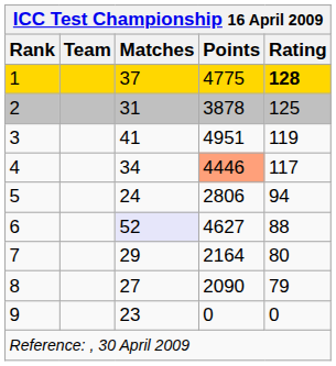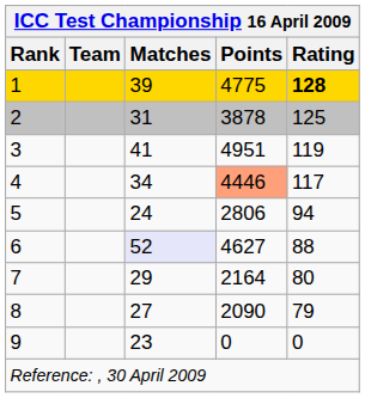1 | ICC Test Championship 16 April 2009 / Matches: 37 -> 39
